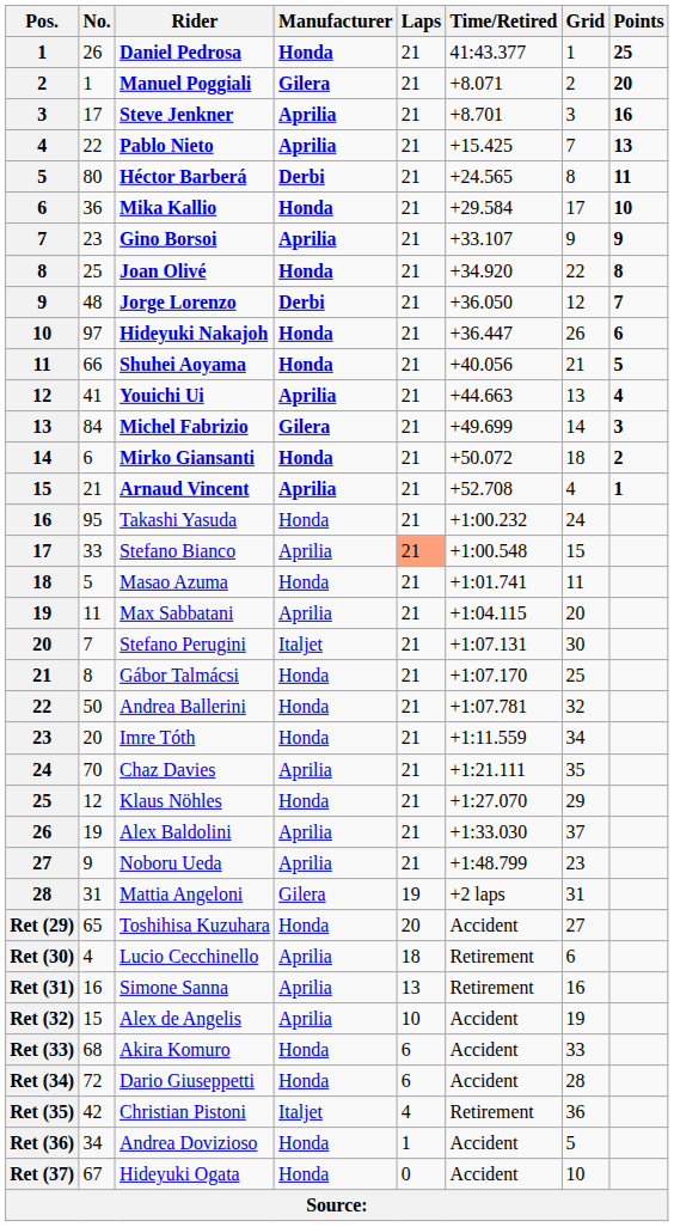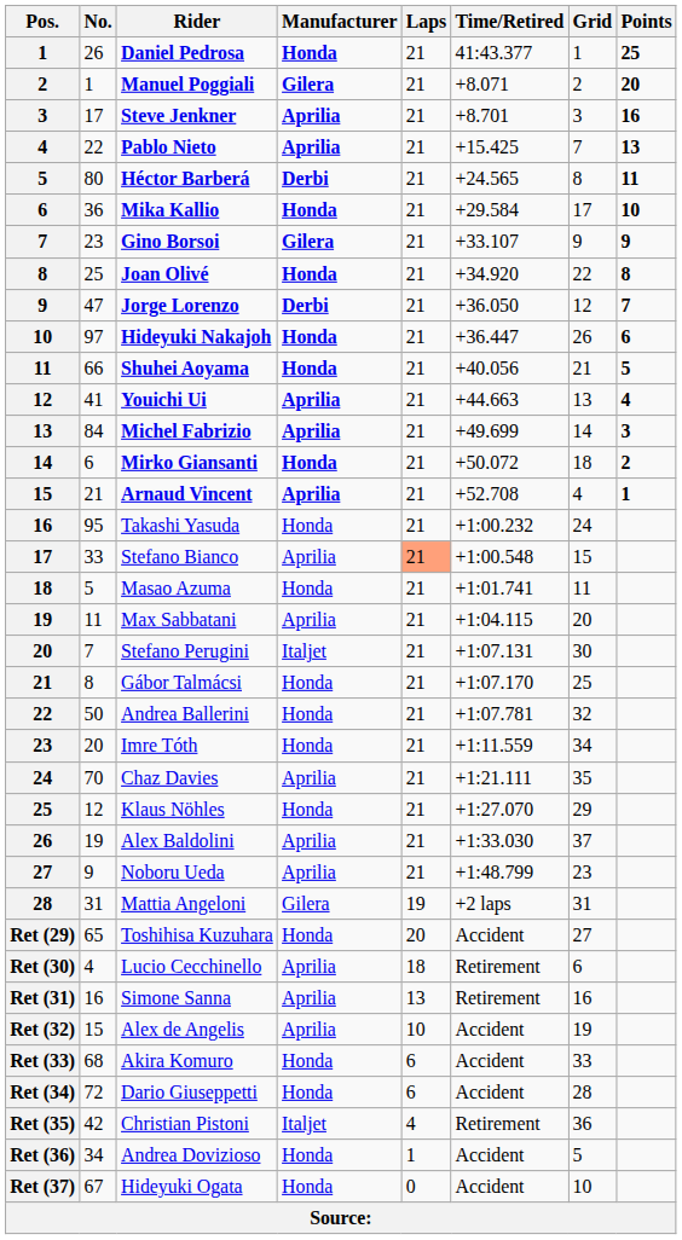Gino Borsoi | Manufacturer: Aprilia -> Gilera
Jorge Lorenzo | No.: 48 -> 47
Michel Fabrizio | Manufacturer: Gilera -> Aprilia
